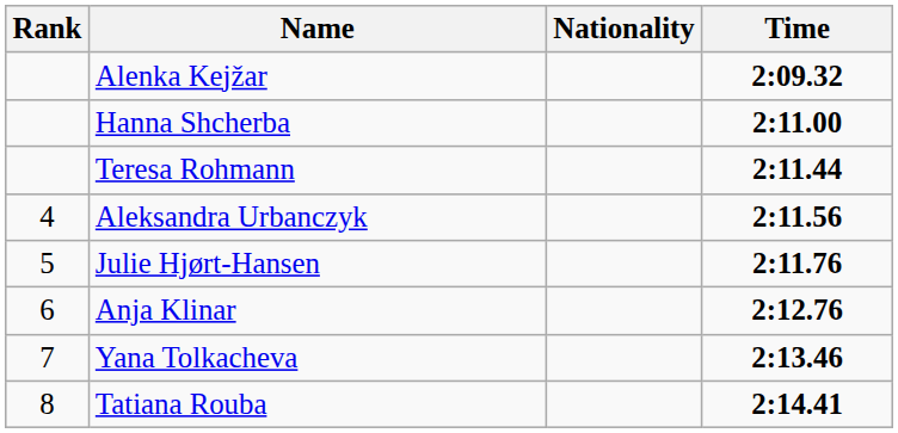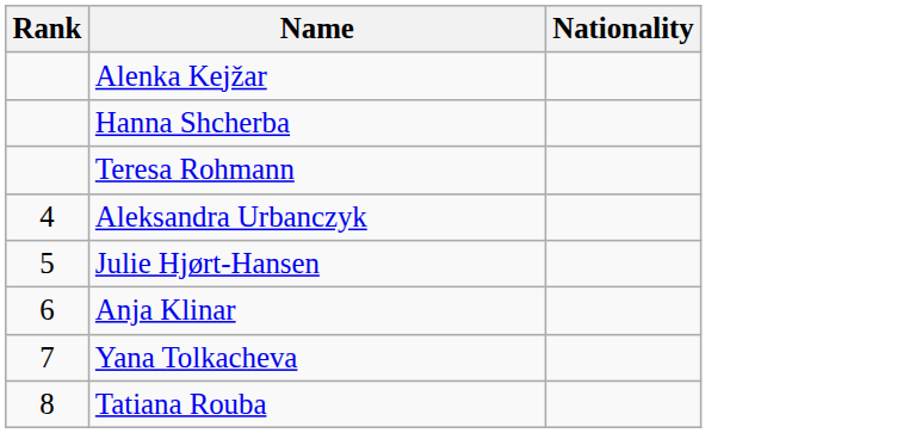- column: Time | 2:09.32 | 2:11.00 | 2:11.44 | 2:11.56 | 2:11.76 | 2:12.76 | 2:13.46 | 2:14.41
